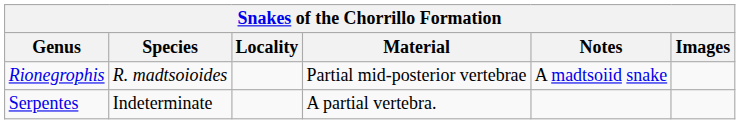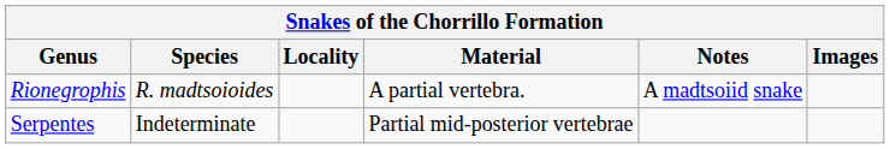Rionegrophis | Material: Partial mid-posterior vertebrae -> A partial vertebra.
Serpentes | Material: A partial vertebra. -> Partial mid-posterior vertebrae
